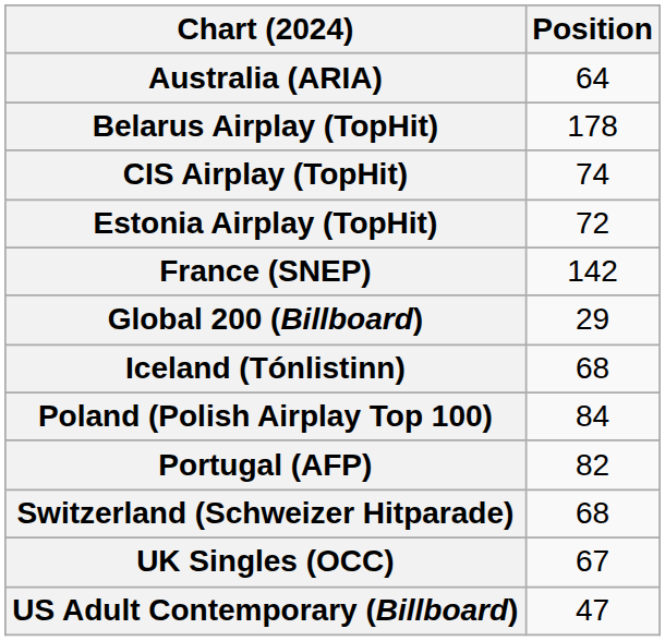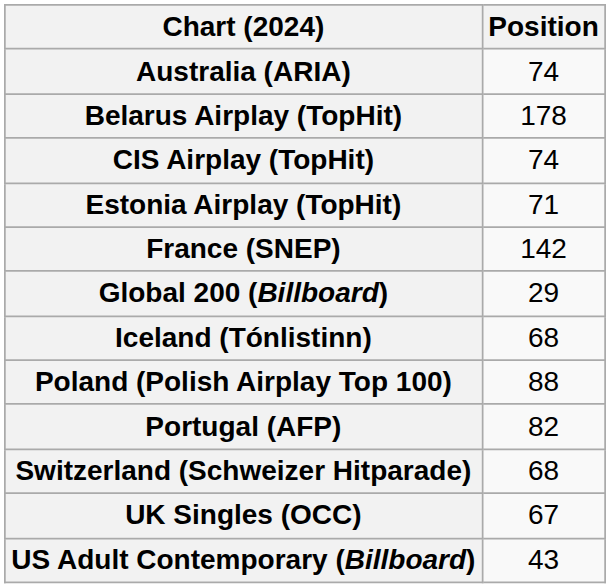Australia (ARIA) | Position: 64 -> 74
Estonia Airplay (TopHit) | Position: 72 -> 71
Poland (Polish Airplay Top 100) | Position: 84 -> 88
US Adult Contemporary (Billboard) | Position: 47 -> 43
